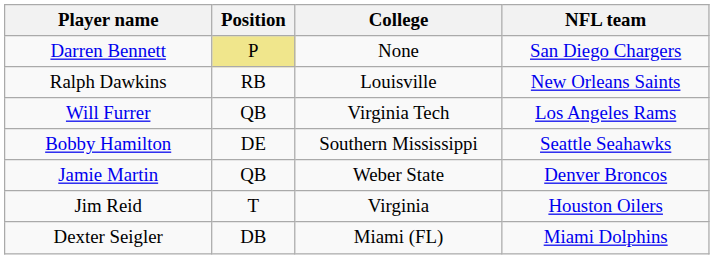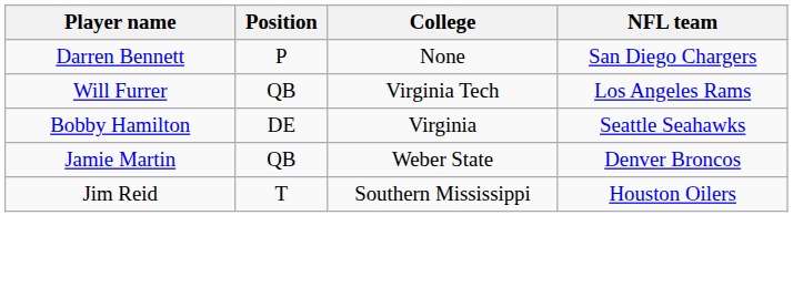Darren Bennett | Position: khaki background -> no background
- row: Ralph Dawkins | RB | Louisville | New Orleans Saints
Bobby Hamilton | College: Southern Mississippi -> Virginia
Jim Reid | College: Virginia -> Southern Mississippi
- row: Dexter Seigler | DB | Miami (FL) | Miami Dolphins
